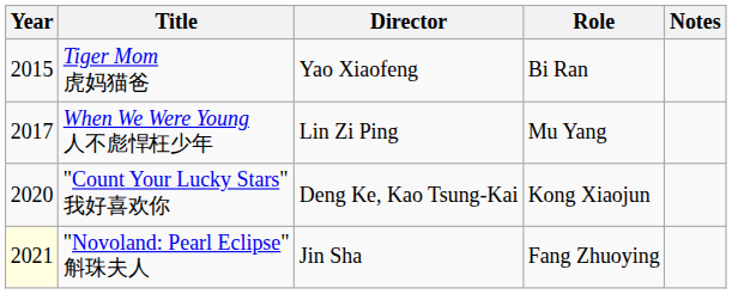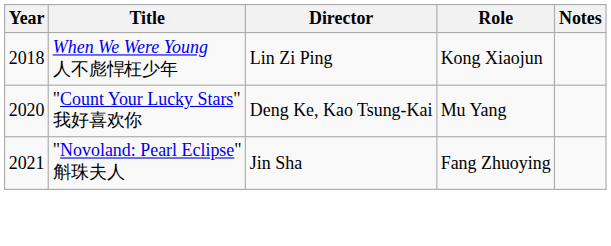- row: 2015 | Tiger Mom 虎妈猫爸 | Yao Xiaofeng | Bi Ran
When We Were Young 人不彪悍枉少年 | Year: 2017 -> 2018
When We Were Young 人不彪悍枉少年 | Role: Mu Yang -> Kong Xiaojun
"Count Your Lucky Stars" 我好喜欢你 | Role: Kong Xiaojun -> Mu Yang
"Novoland: Pearl Eclipse" 斛珠夫人 | Year: lightyellow background -> no background
